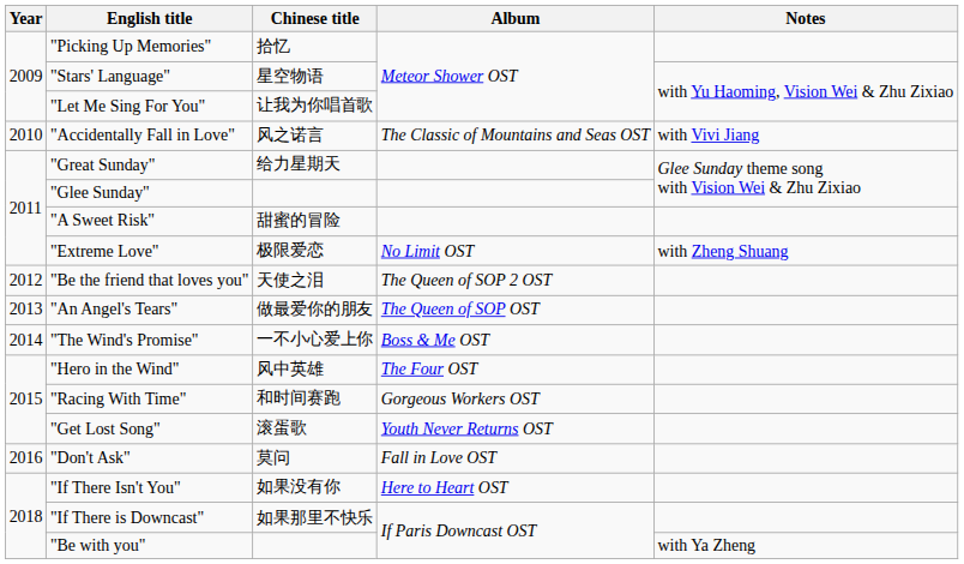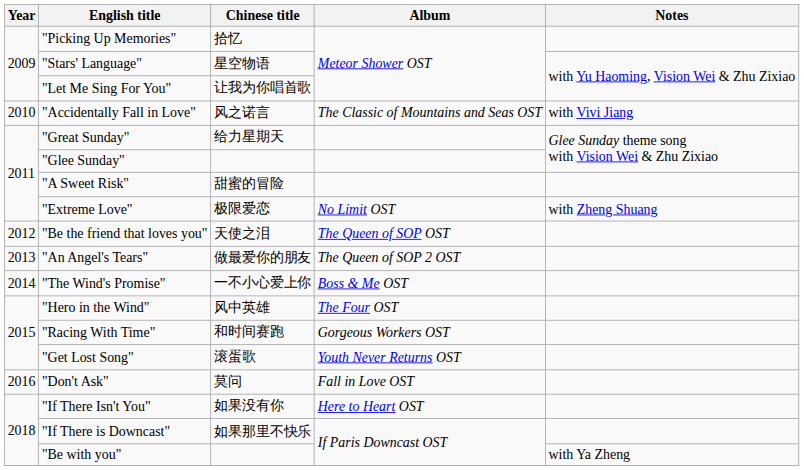"Be the friend that loves you" | Album: The Queen of SOP 2 OST -> The Queen of SOP OST
"An Angel's Tears" | Album: The Queen of SOP OST -> The Queen of SOP 2 OST
